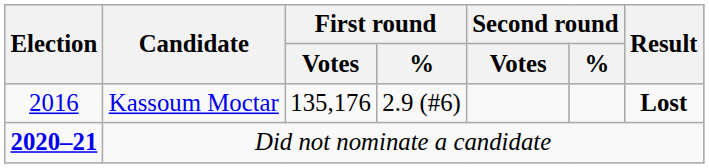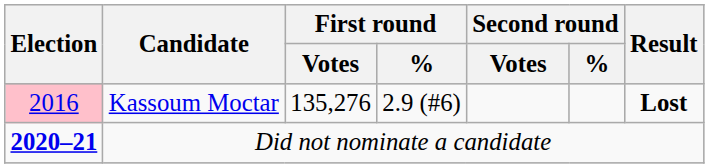Kassoum Moctar | Election: no background -> pink background
Kassoum Moctar | First round / Votes: 135,176 -> 135,276
